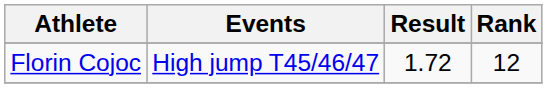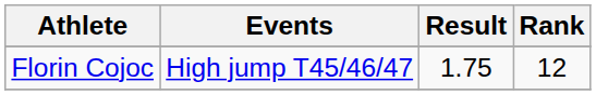Florin Cojoc | Result: 1.72 -> 1.75
